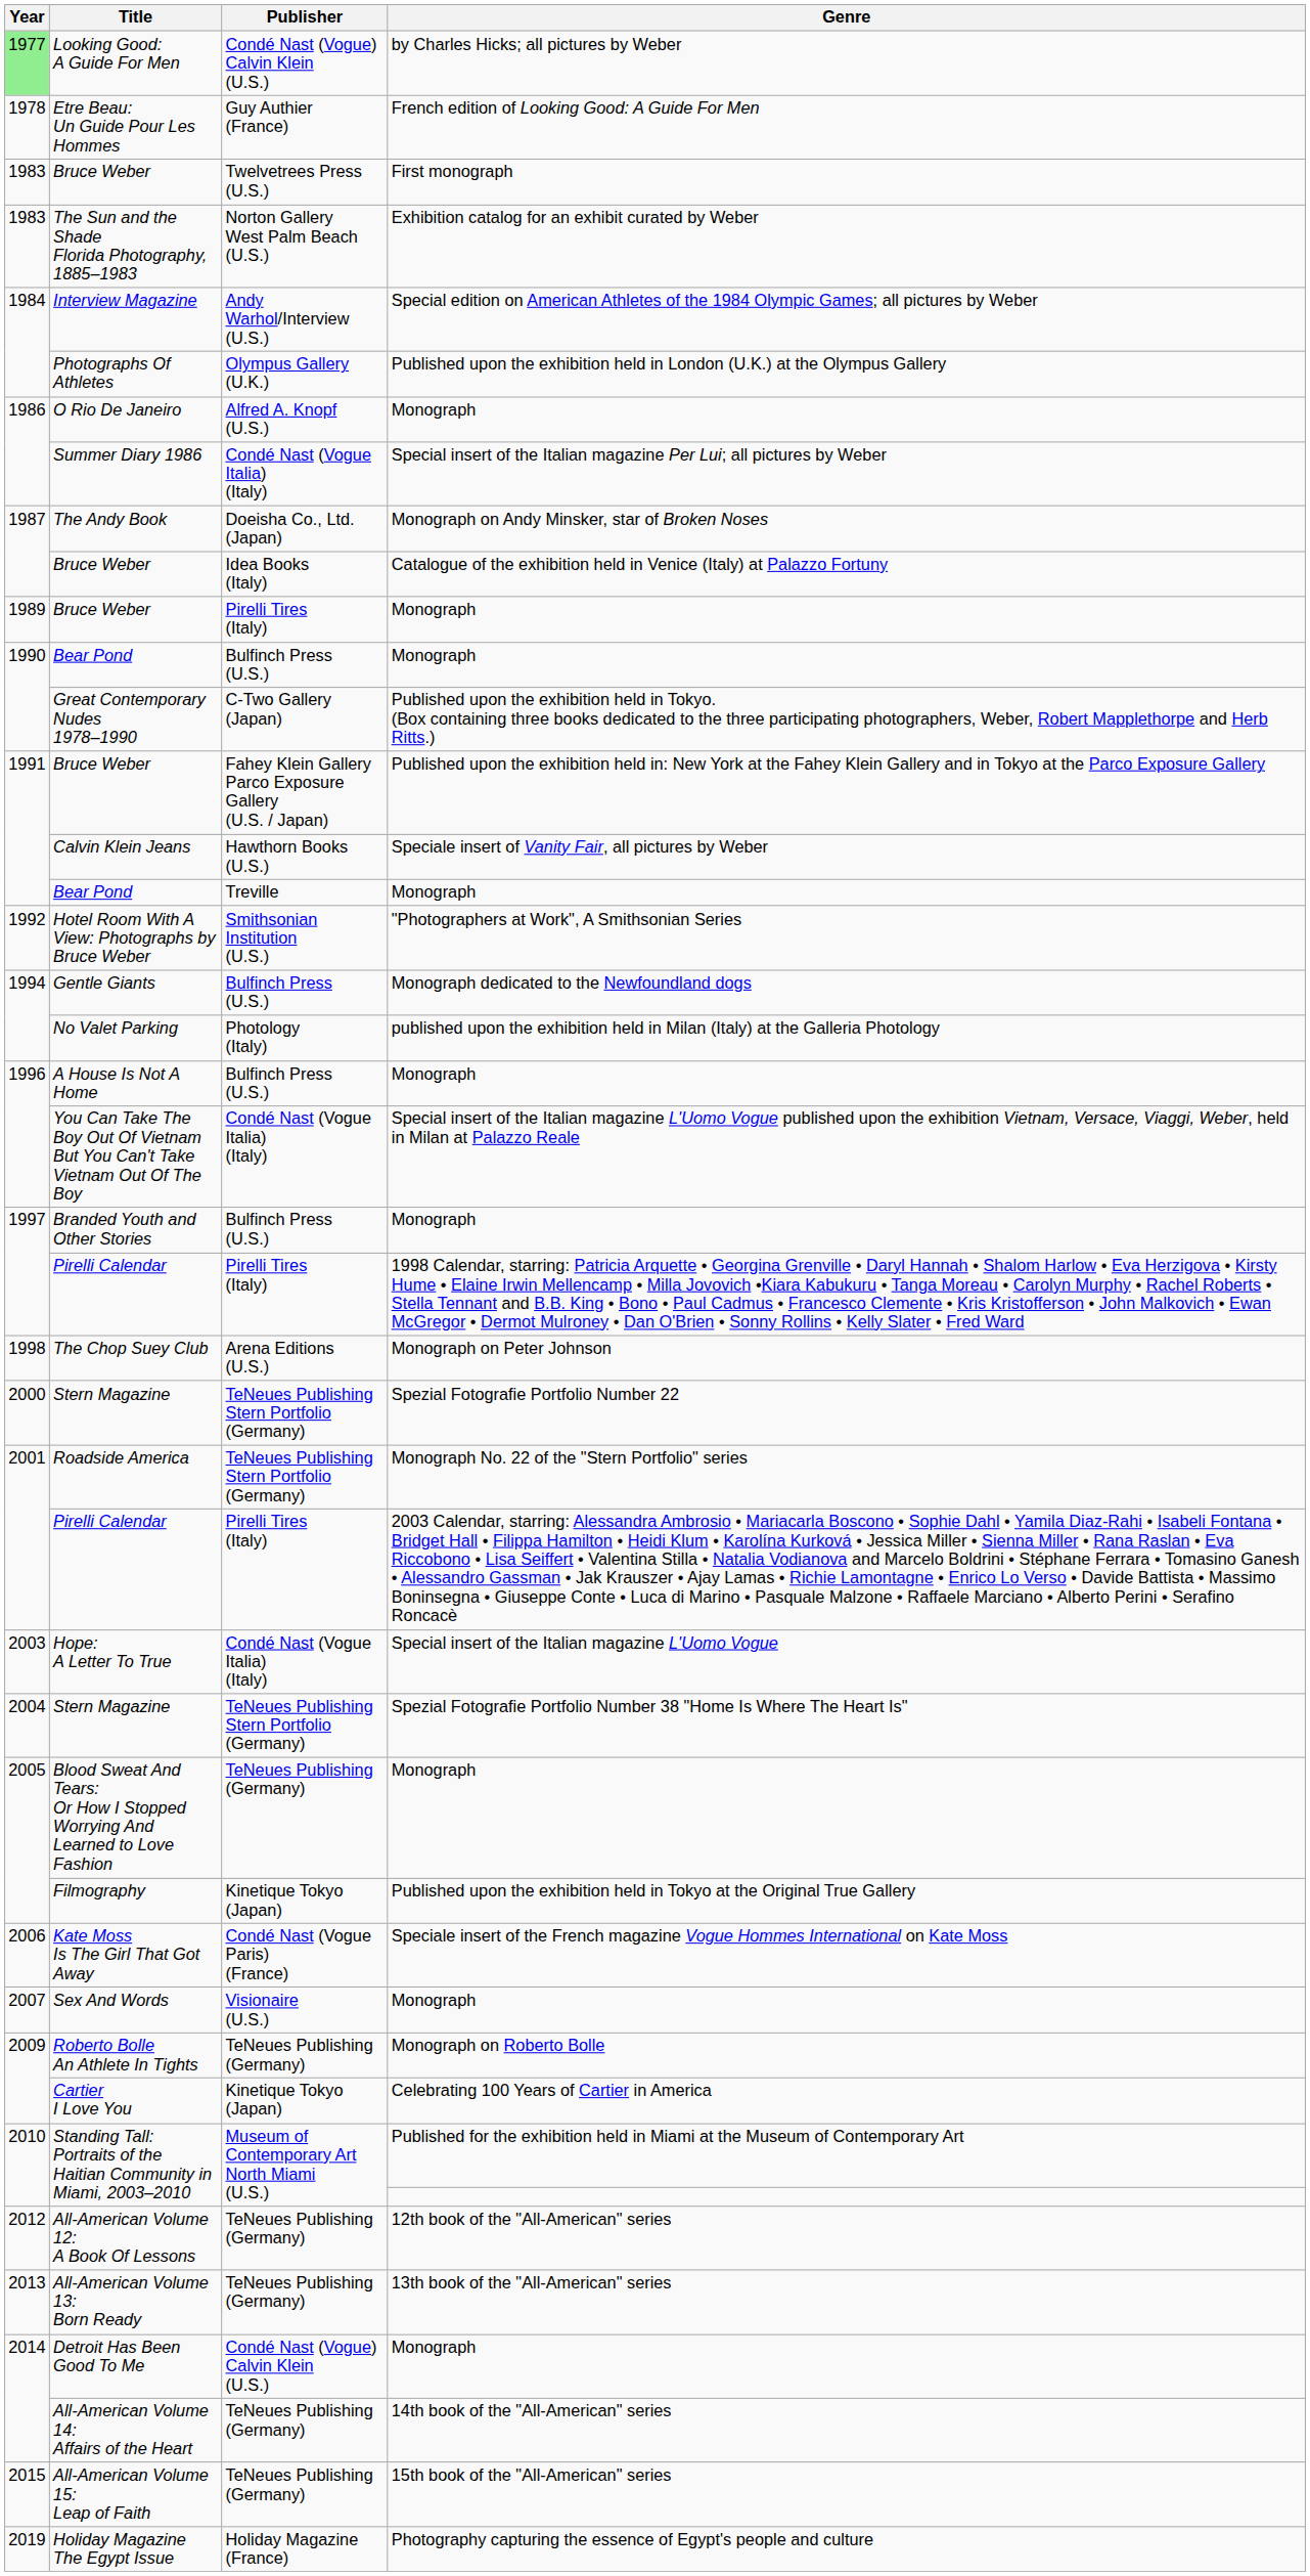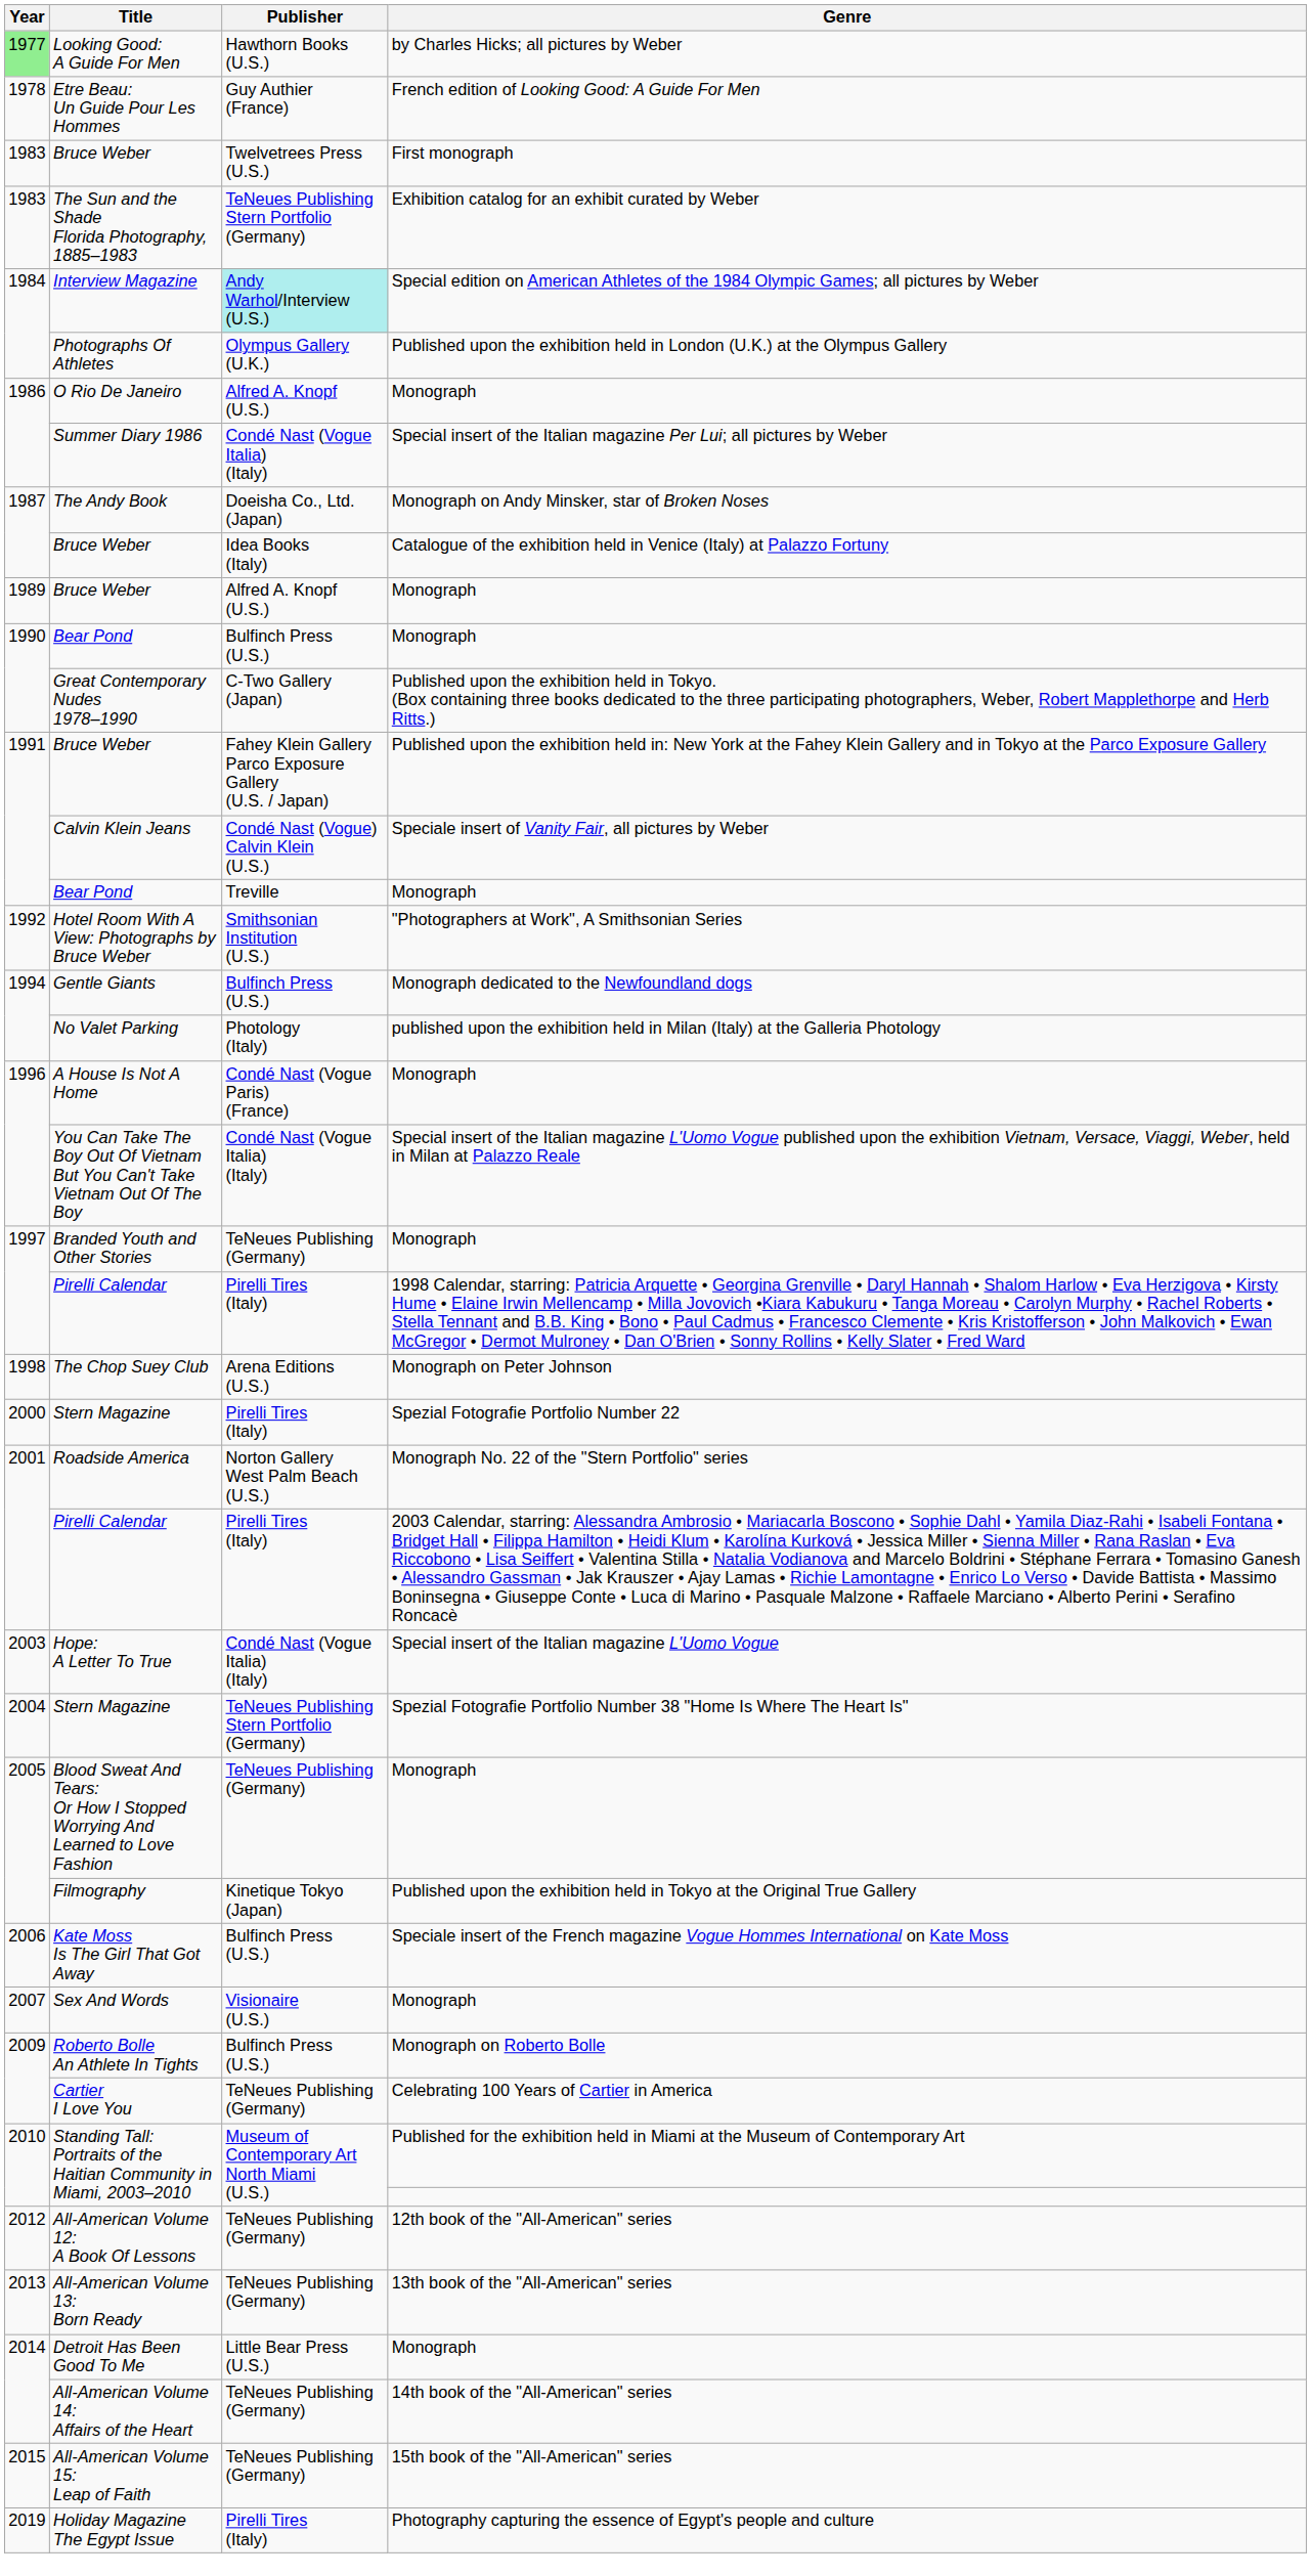Looking Good: A Guide For Men | Publisher: Condé Nast (Vogue) Calvin Klein (U.S.) -> Hawthorn Books (U.S.)
The Sun and the Shade Florida Photography, 1885–1983 | Publisher: Norton Gallery West Palm Beach (U.S.) -> TeNeues Publishing Stern Portfolio (Germany)
Interview Magazine | Publisher: no background -> paleturquoise background
Bruce Weber / Monograph | Publisher: Pirelli Tires (Italy) -> Alfred A. Knopf (U.S.)
Calvin Klein Jeans | Publisher: Hawthorn Books (U.S.) -> Condé Nast (Vogue) Calvin Klein (U.S.)
A House Is Not A Home | Publisher: Bulfinch Press (U.S.) -> Condé Nast (Vogue Paris) (France)
Branded Youth and Other Stories | Publisher: Bulfinch Press (U.S.) -> TeNeues Publishing (Germany)
Stern Magazine / Spezial Fotografie Portfolio Number 22 | Publisher: TeNeues Publishing Stern Portfolio (Germany) -> Pirelli Tires (Italy)
Roadside America | Publisher: TeNeues Publishing Stern Portfolio (Germany) -> Norton Gallery West Palm Beach (U.S.)
Kate Moss Is The Girl That Got Away | Publisher: Condé Nast (Vogue Paris) (France) -> Bulfinch Press (U.S.)
Roberto Bolle An Athlete In Tights | Publisher: TeNeues Publishing (Germany) -> Bulfinch Press (U.S.)
Cartier I Love You | Publisher: Kinetique Tokyo (Japan) -> TeNeues Publishing (Germany)
Detroit Has Been Good To Me | Publisher: Condé Nast (Vogue) Calvin Klein (U.S.) -> Little Bear Press (U.S.)
Holiday Magazine The Egypt Issue | Publisher: Holiday Magazine (France) -> Pirelli Tires (Italy)
